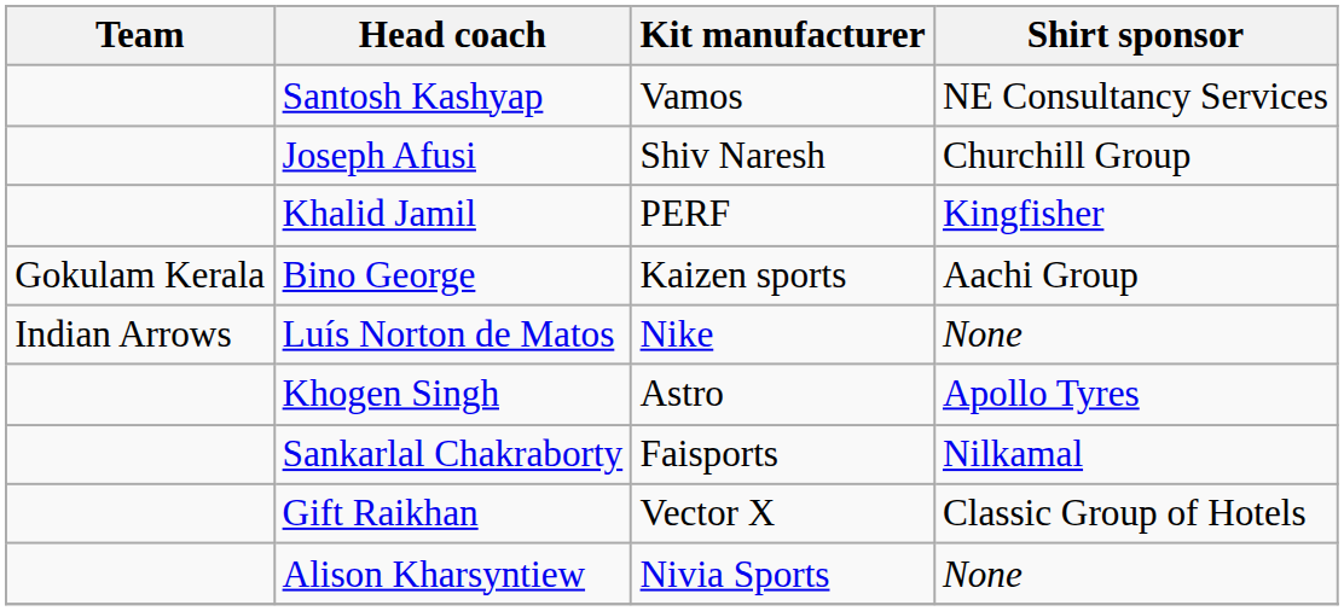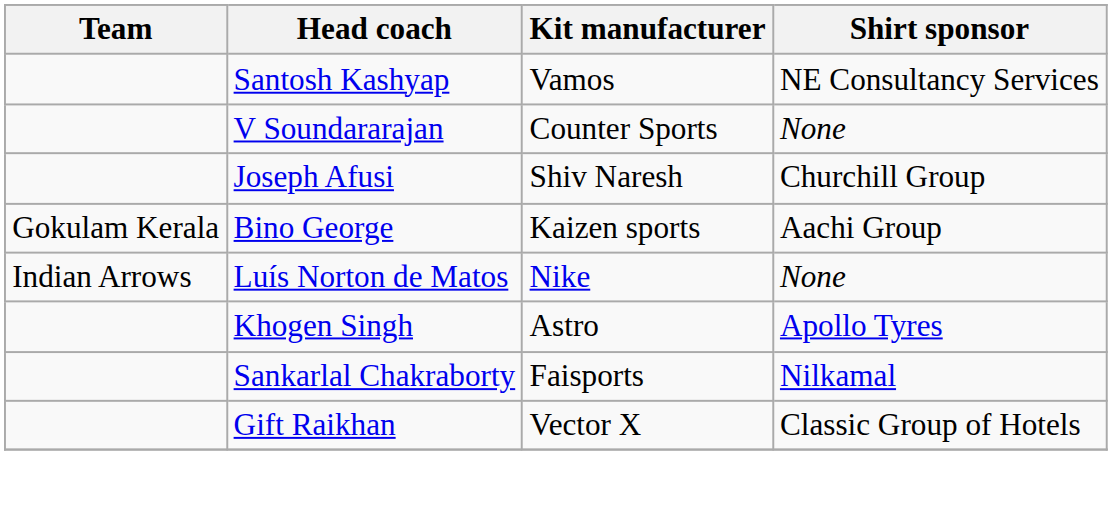+ row: V Soundararajan | Counter Sports | None
- row: Khalid Jamil | PERF | Kingfisher
- row: Alison Kharsyntiew | Nivia Sports | None
